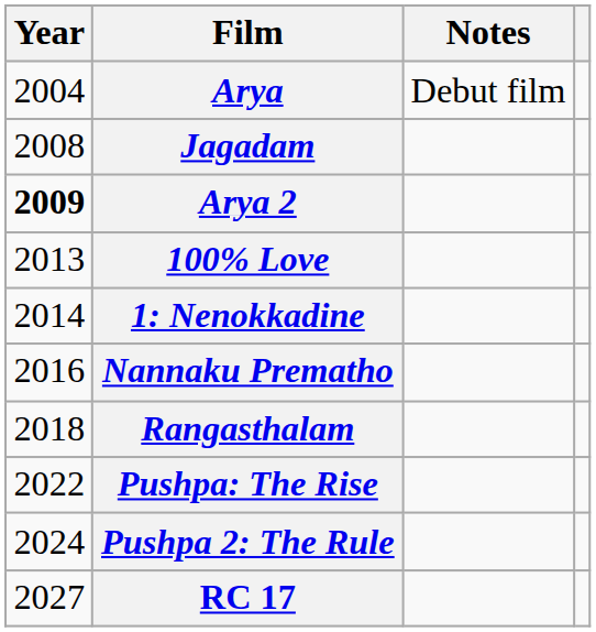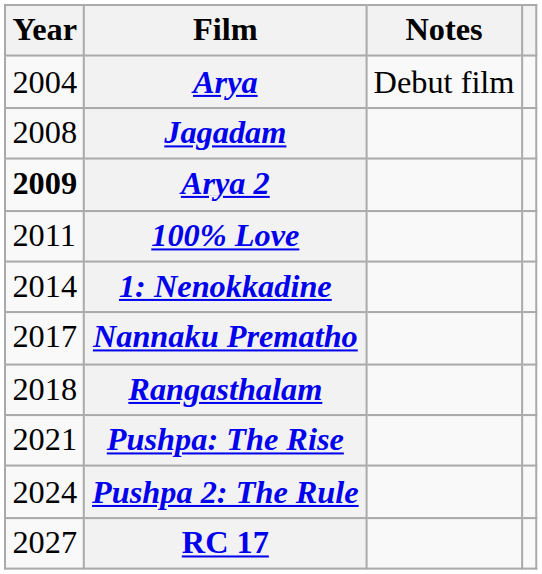100% Love | Year: 2013 -> 2011
Nannaku Prematho | Year: 2016 -> 2017
Pushpa: The Rise | Year: 2022 -> 2021
